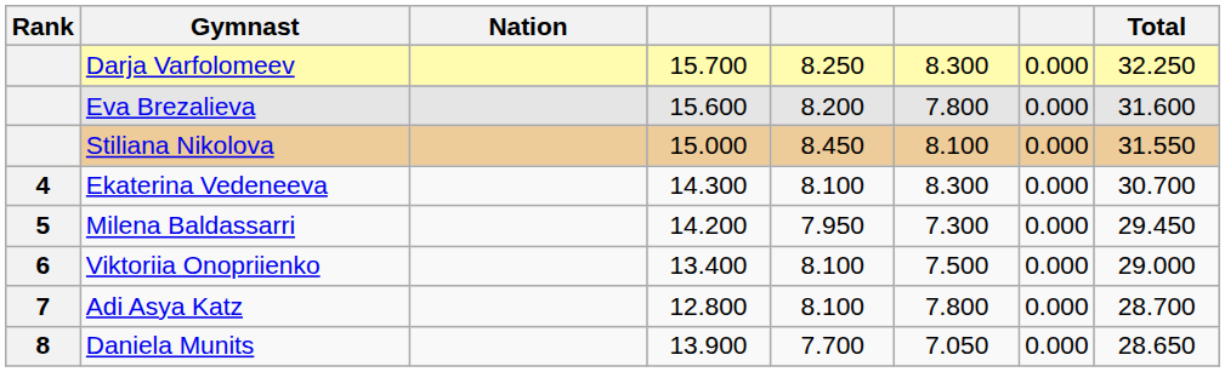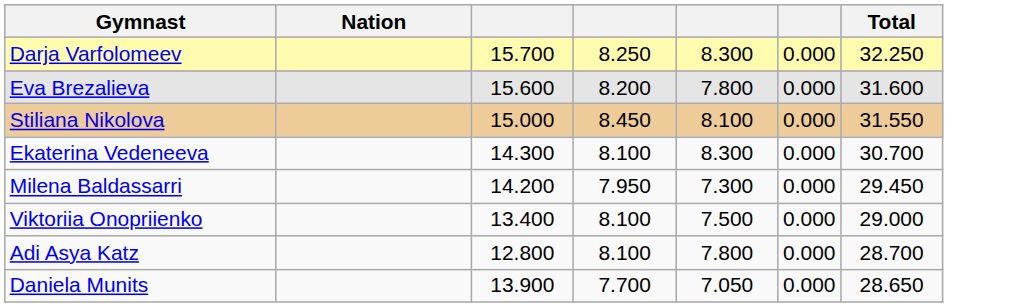- column: Rank | 4 | 5 | 6 | 7 | 8
